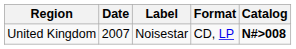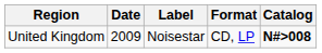United Kingdom | Date: 2007 -> 2009
